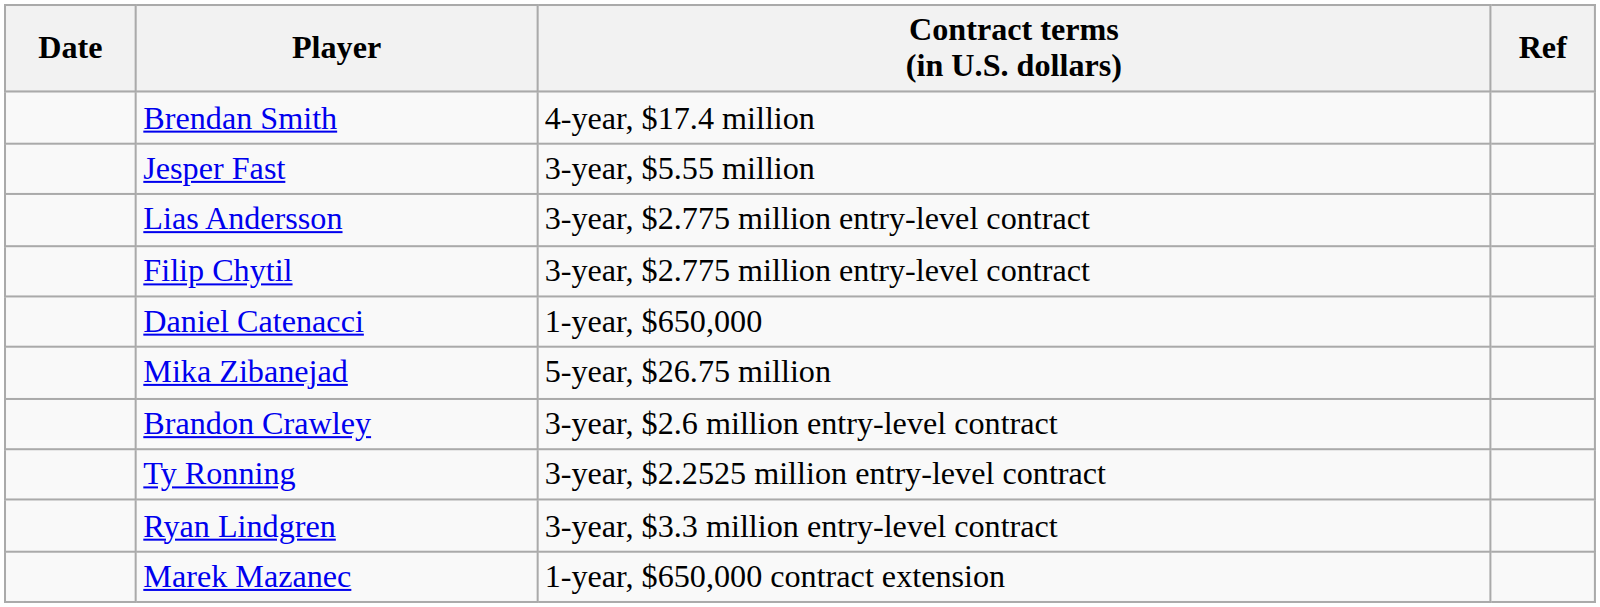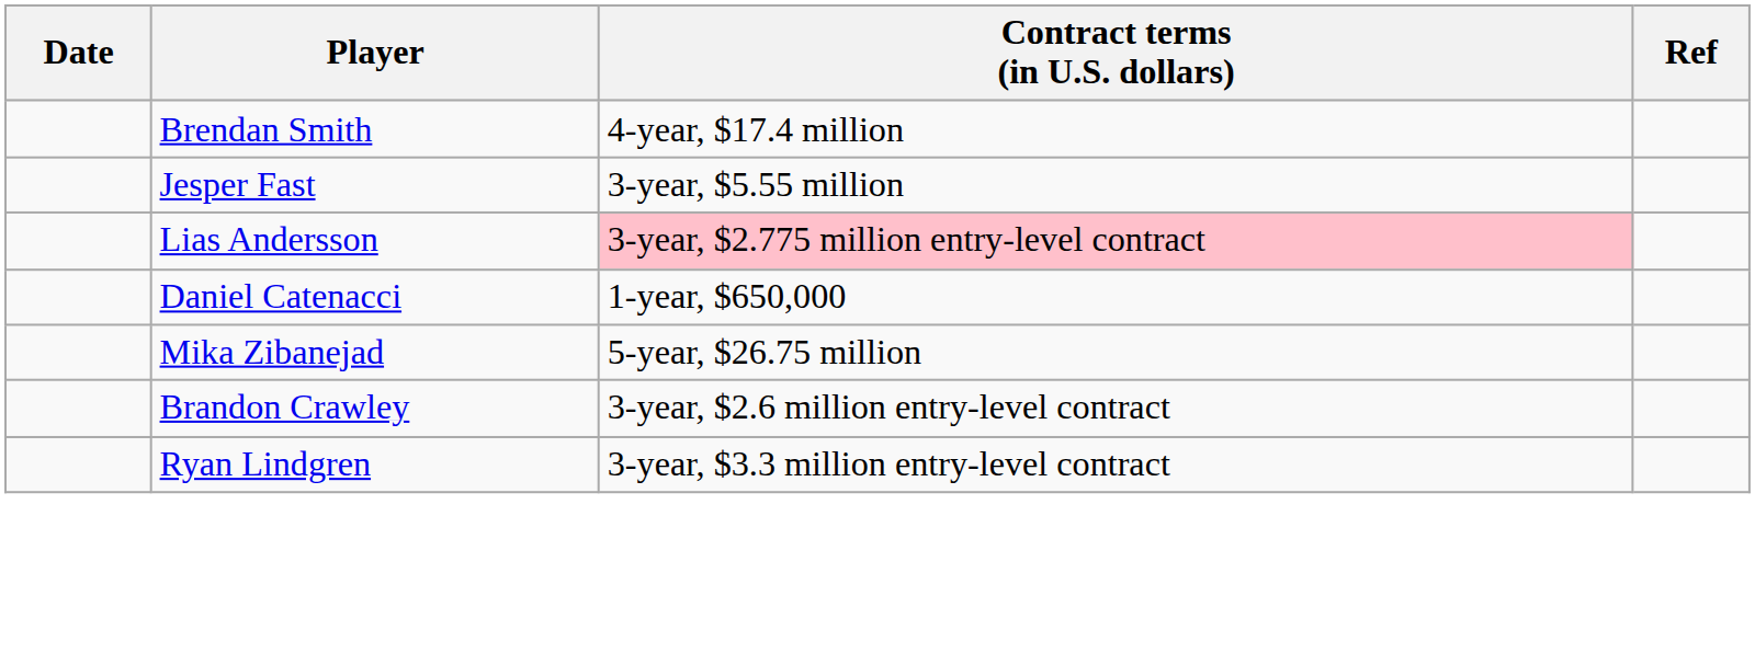Lias Andersson | Contract terms (in U.S. dollars): no background -> pink background
- row: Filip Chytil | 3-year, $2.775 million entry-level contract
- row: Ty Ronning | 3-year, $2.2525 million entry-level contract
- row: Marek Mazanec | 1-year, $650,000 contract extension
